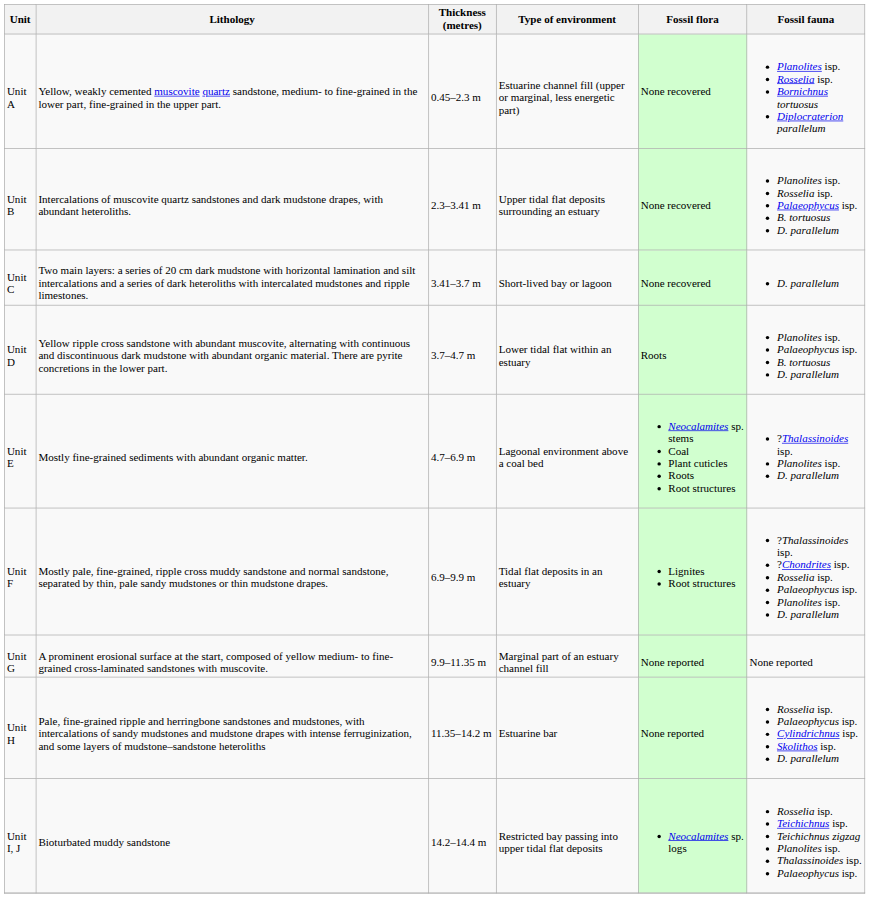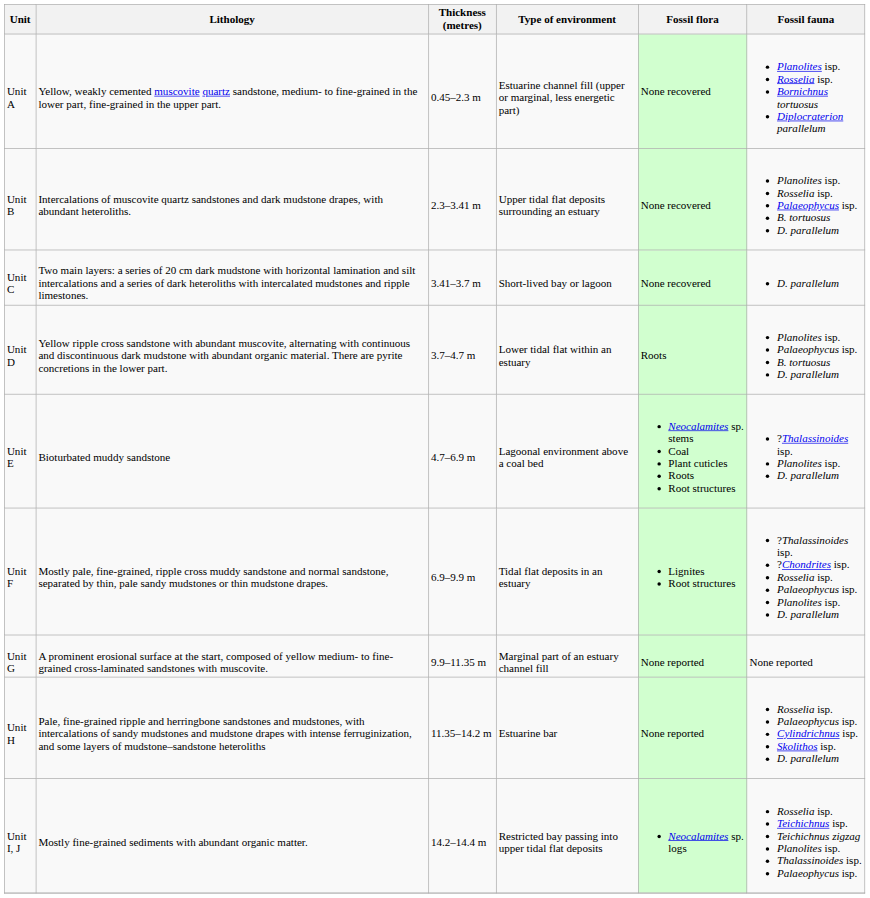Unit E | Lithology: Mostly fine-grained sediments with abundant organic matter. -> Bioturbated muddy sandstone
Unit I, J | Lithology: Bioturbated muddy sandstone -> Mostly fine-grained sediments with abundant organic matter.
